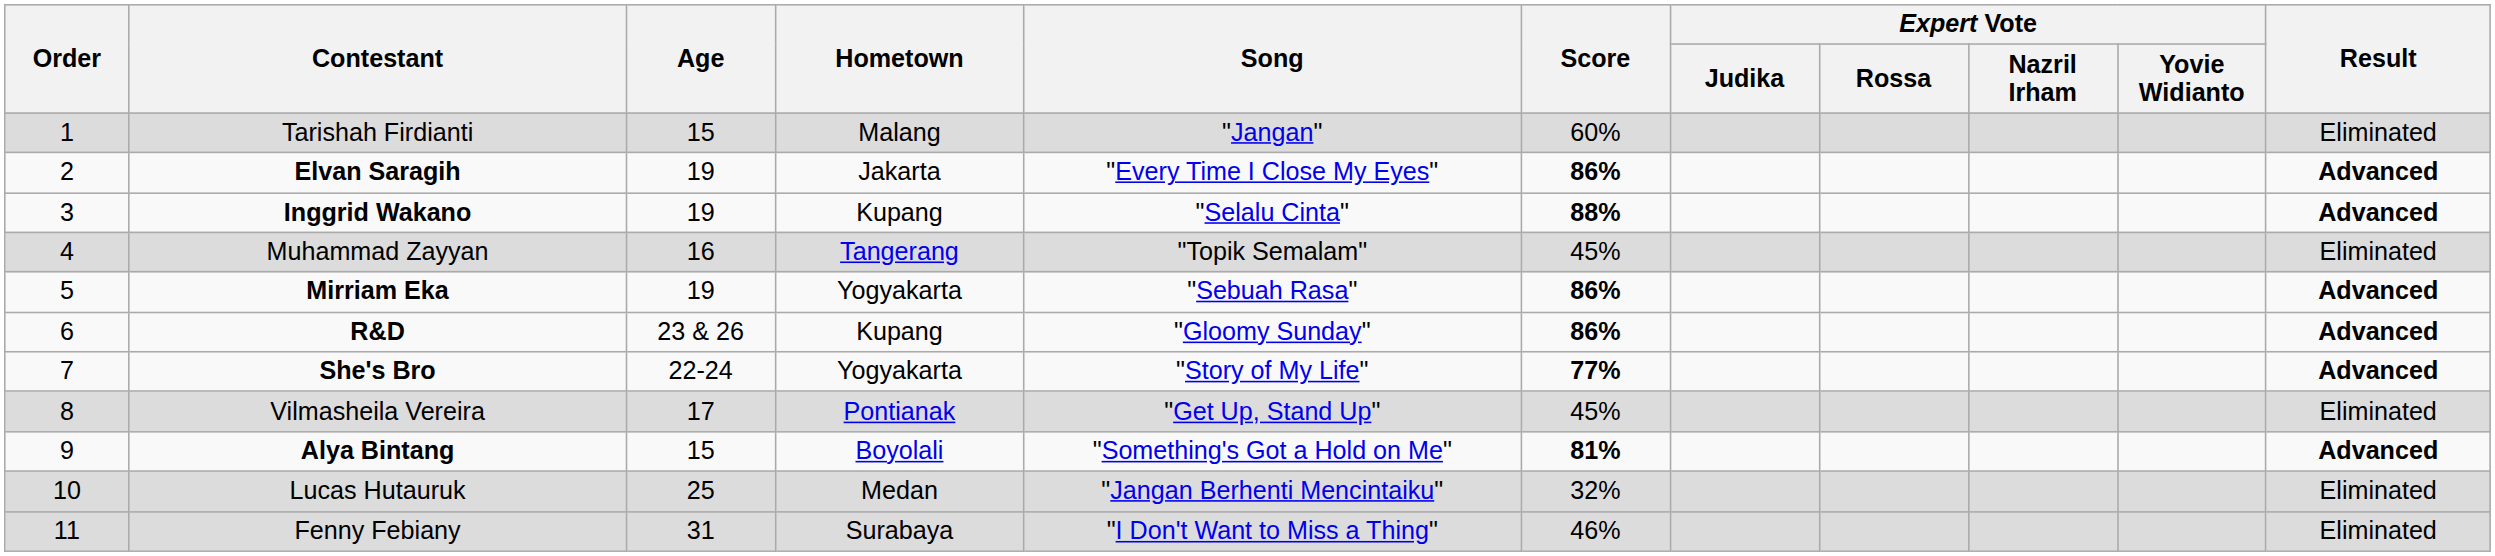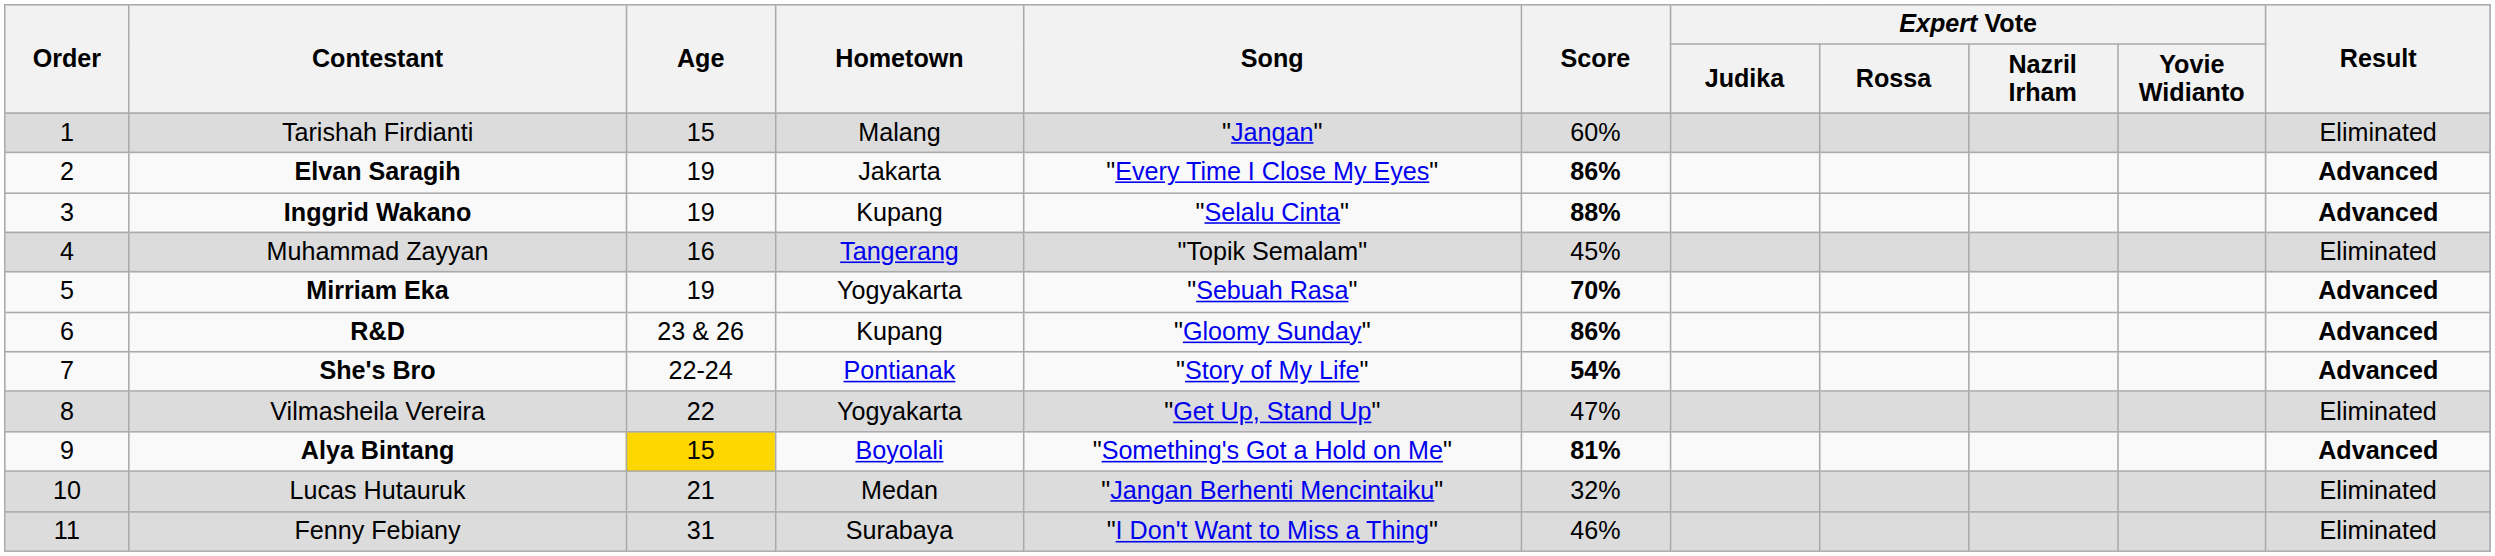Mirriam Eka | Score: 86% -> 70%
She's Bro | Hometown: Yogyakarta -> Pontianak
She's Bro | Score: 77% -> 54%
Vilmasheila Vereira | Age: 17 -> 22
Vilmasheila Vereira | Hometown: Pontianak -> Yogyakarta
Vilmasheila Vereira | Score: 45% -> 47%
Alya Bintang | Age: no background -> gold background
Lucas Hutauruk | Age: 25 -> 21
